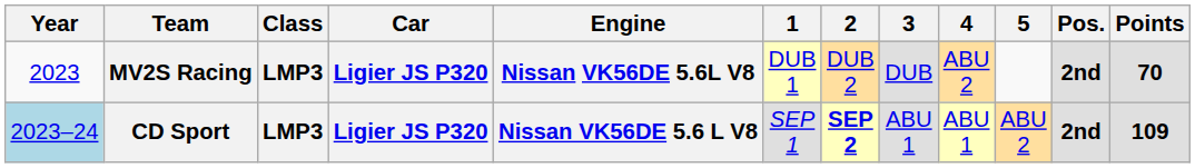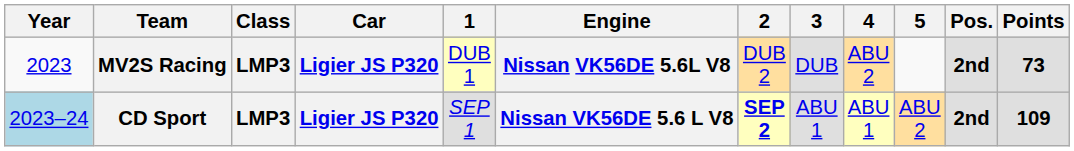columns swapped: Engine <-> 1
MV2S Racing | Points: 70 -> 73
